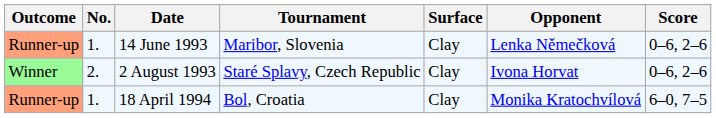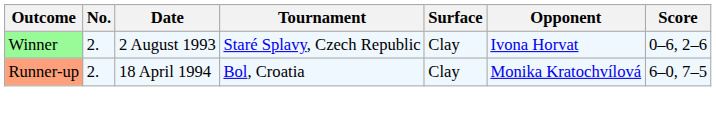- row: Runner-up | 1. | 14 June 1993 | Maribor, Slovenia | Clay | Lenka Němečková | 0–6, 2–6
18 April 1994 | No.: 1. -> 2.
